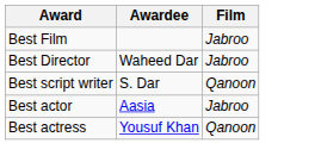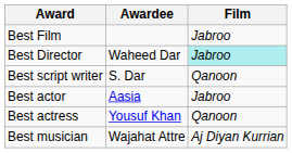Best Director | Film: no background -> paleturquoise background
+ row: Best musician | Wajahat Attre | Aj Diyan Kurrian
